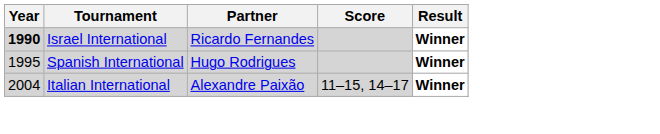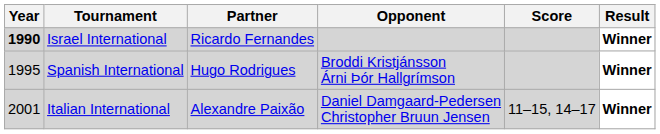+ column: Opponent | Broddi Kristjánsson Árni Þór Hallgrímson | Daniel Damgaard-Pedersen Christopher Bruun Jensen
Italian International | Year: 2004 -> 2001
